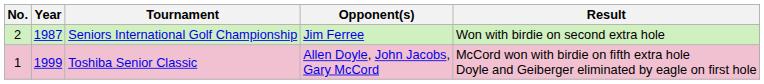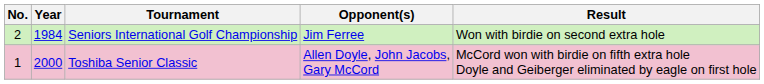Seniors International Golf Championship | Year: 1987 -> 1984
Toshiba Senior Classic | Year: 1999 -> 2000
